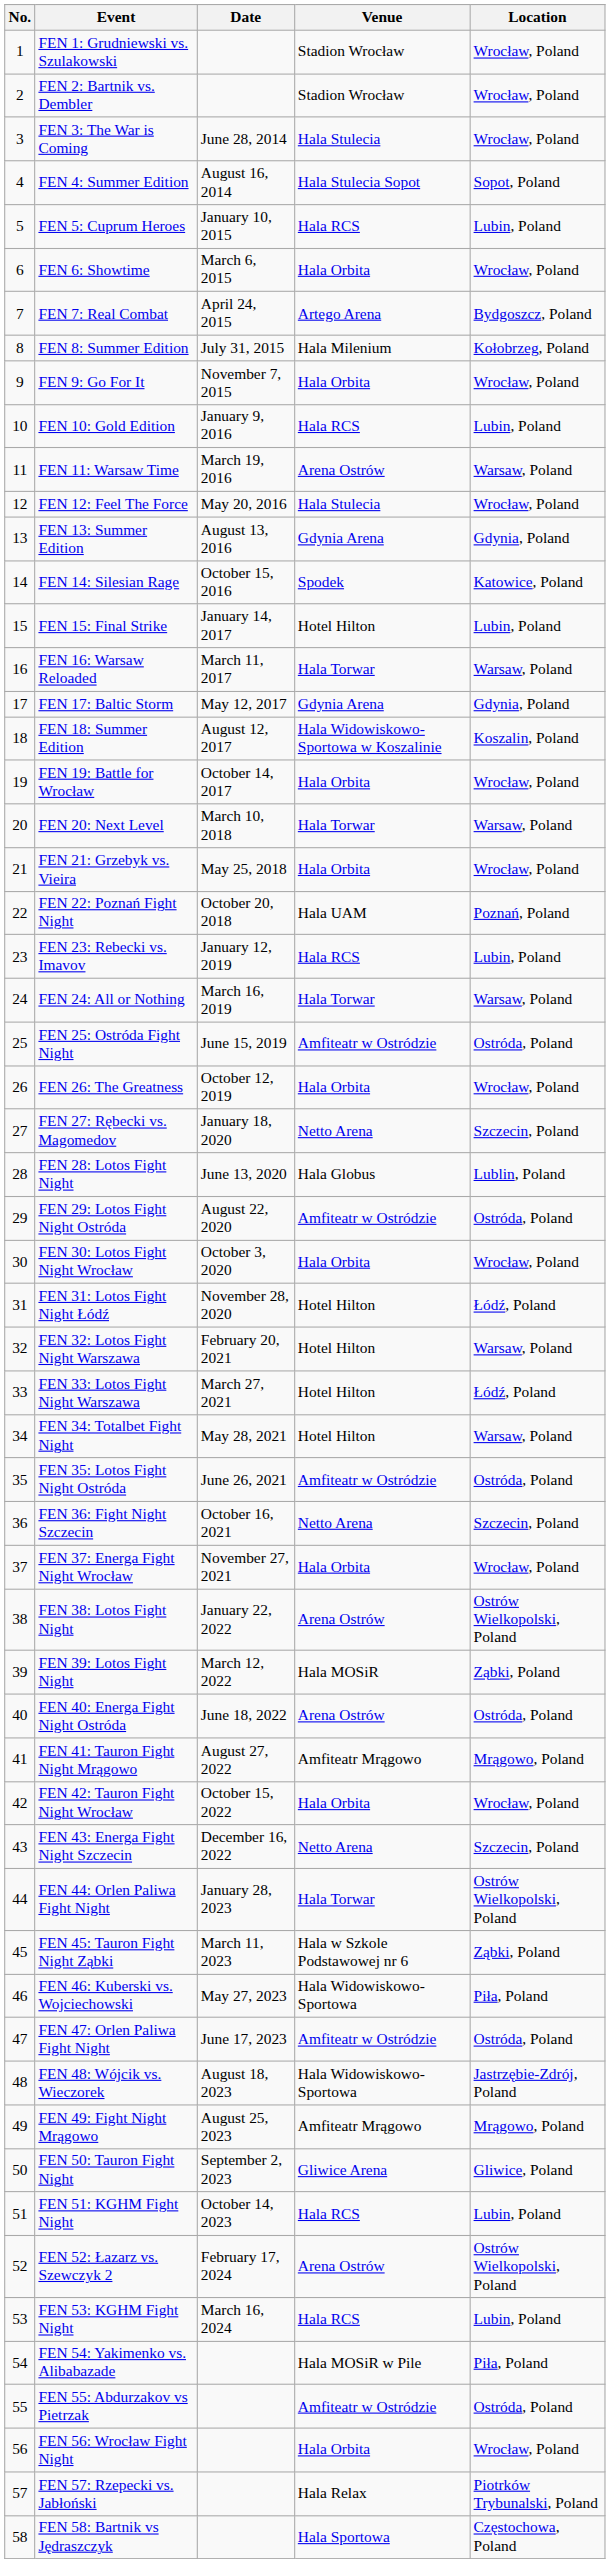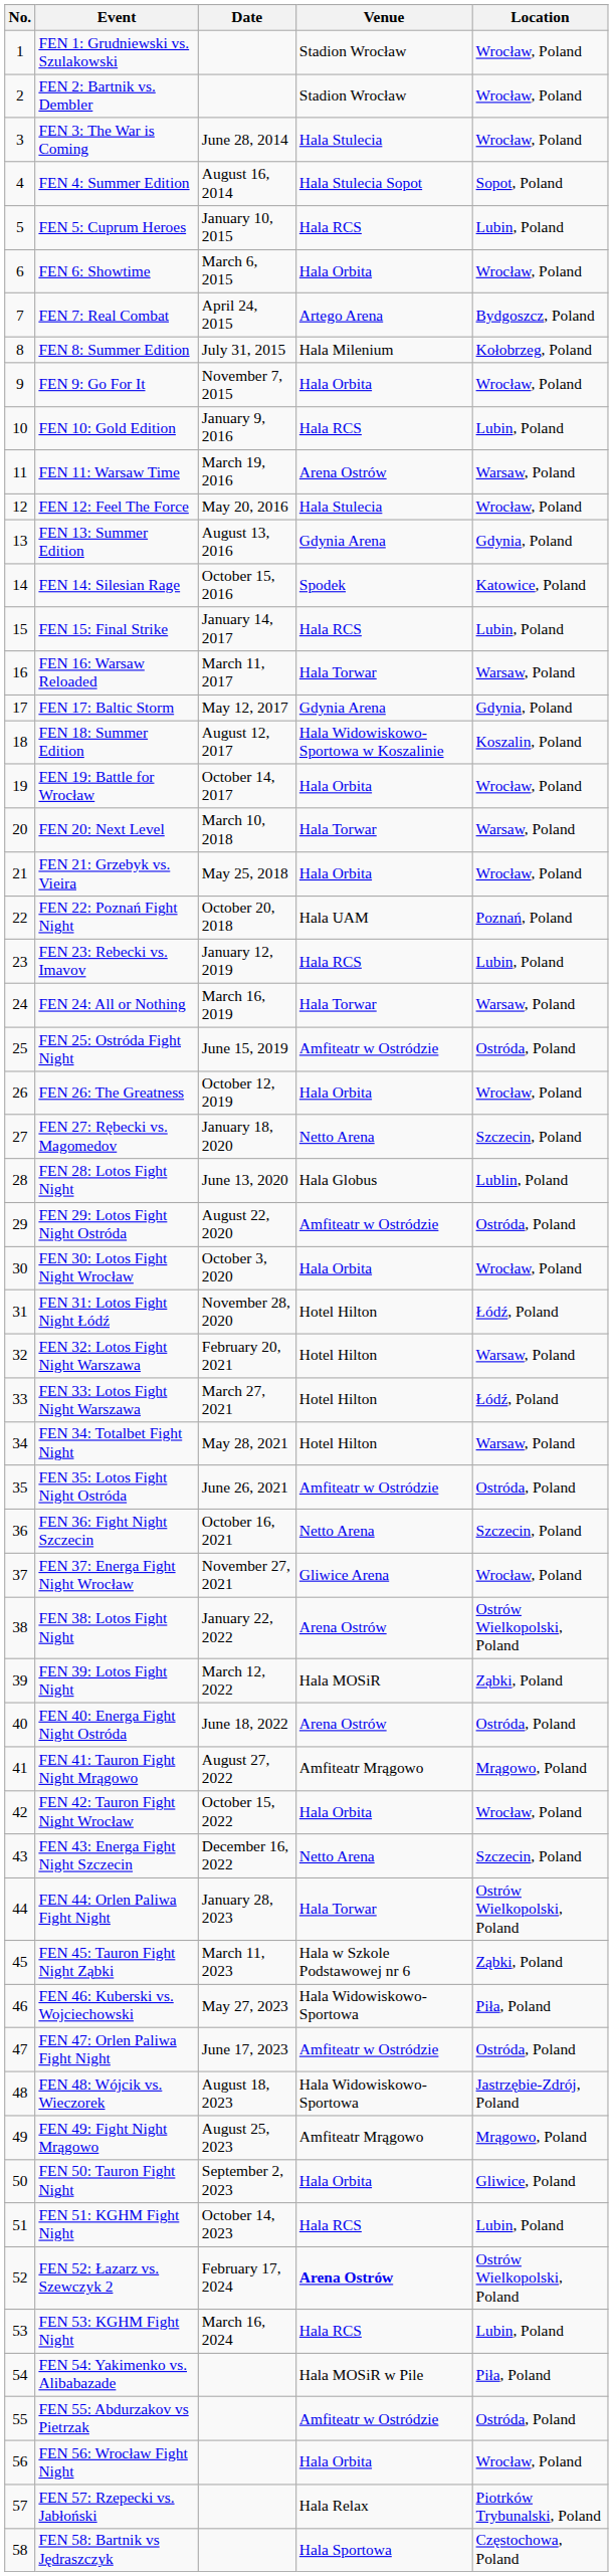FEN 15: Final Strike | Venue: Hotel Hilton -> Hala RCS
FEN 37: Energa Fight Night Wrocław | Venue: Hala Orbita -> Gliwice Arena
FEN 50: Tauron Fight Night | Venue: Gliwice Arena -> Hala Orbita
FEN 52: Łazarz vs. Szewczyk 2 | Venue: normal -> bold
